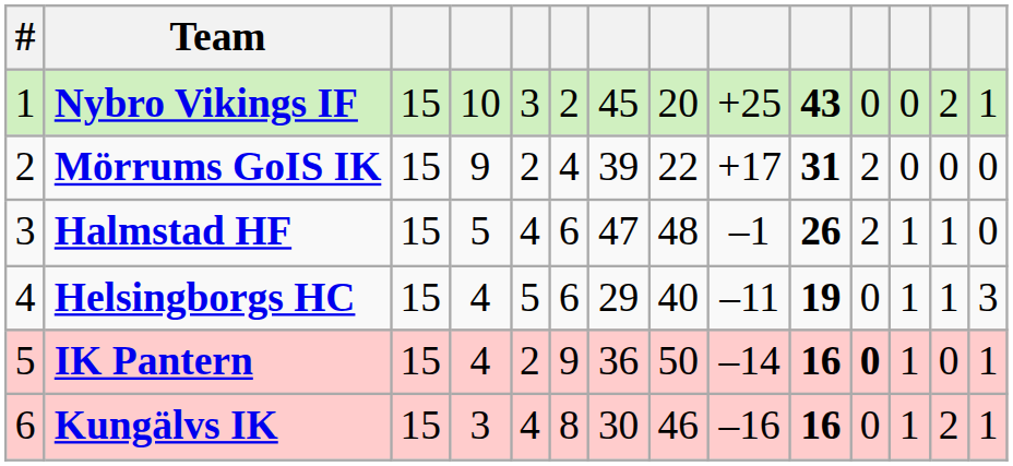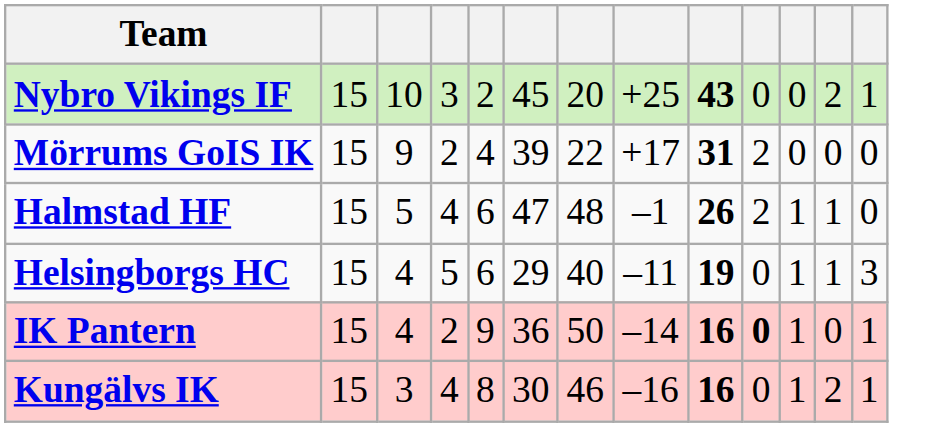- column: # | 1 | 2 | 3 | 4 | 5 | 6
